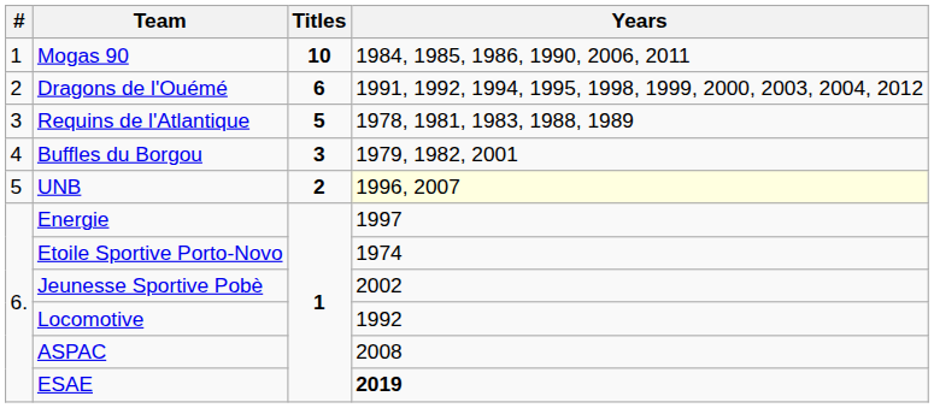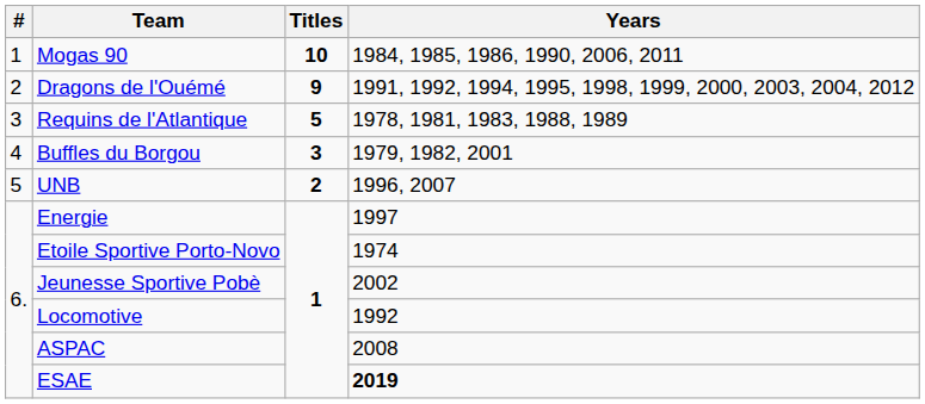Dragons de l'Ouémé | Titles: 6 -> 9
UNB | Years: lightyellow background -> no background
